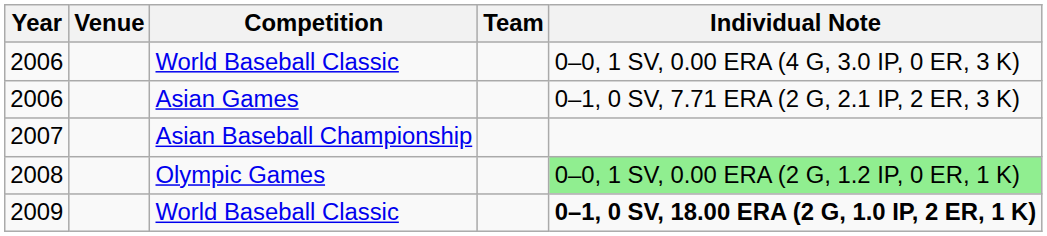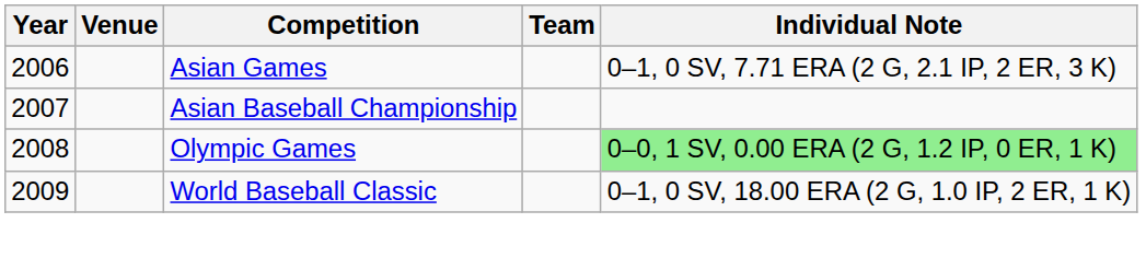- row: 2006 | World Baseball Classic | 0–0, 1 SV, 0.00 ERA (4 G, 3.0 IP, 0 ER, 3 K)
2009 | Individual Note: bold -> normal
